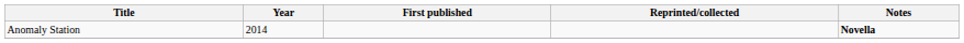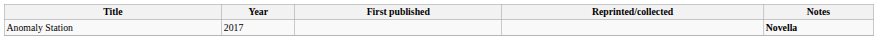Anomaly Station | Year: 2014 -> 2017
